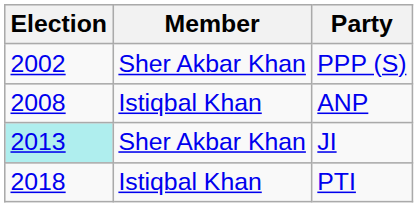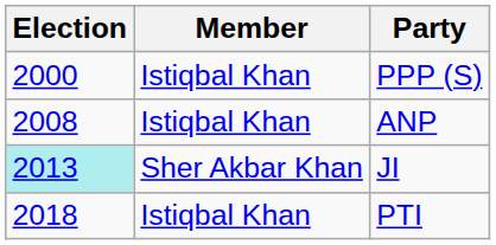PPP (S) | Election: 2002 -> 2000
PPP (S) | Member: Sher Akbar Khan -> Istiqbal Khan
